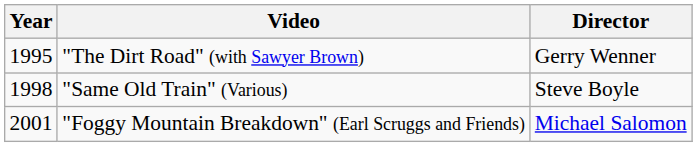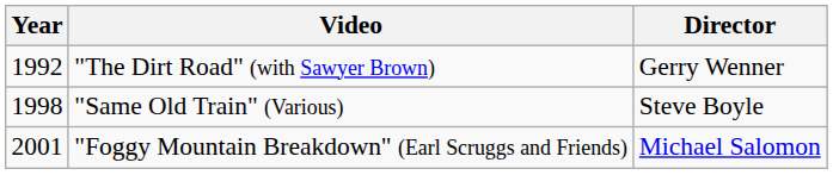"The Dirt Road" (with Sawyer Brown) | Year: 1995 -> 1992
